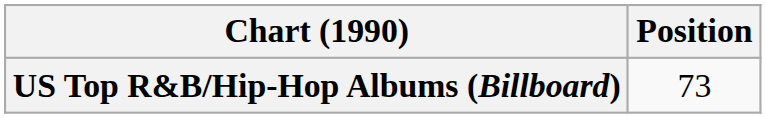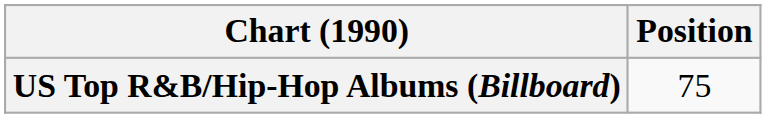US Top R&B/Hip-Hop Albums (Billboard) | Position: 73 -> 75
